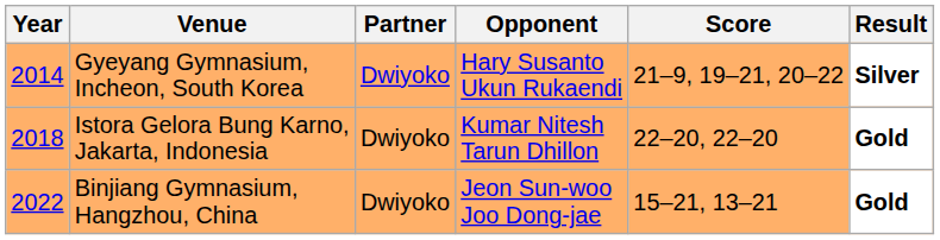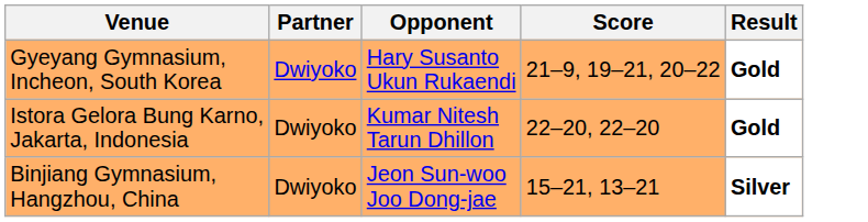- column: Year | 2014 | 2018 | 2022
Gyeyang Gymnasium, Incheon, South Korea | Result: Silver -> Gold
Binjiang Gymnasium, Hangzhou, China | Result: Gold -> Silver
